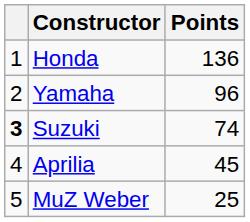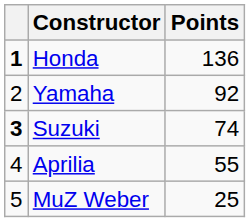Honda | column 1: normal -> bold
Yamaha | Points: 96 -> 92
Aprilia | Points: 45 -> 55
